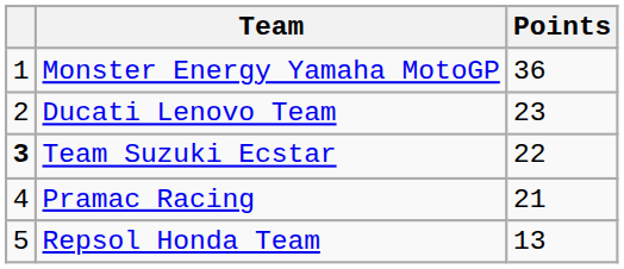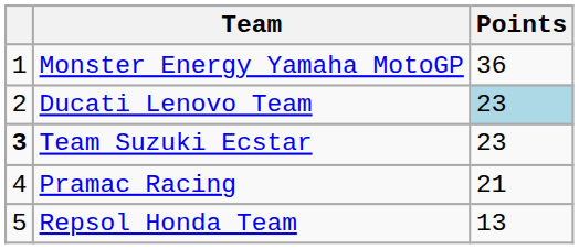Ducati Lenovo Team | Points: no background -> lightblue background
Team Suzuki Ecstar | Points: 22 -> 23
